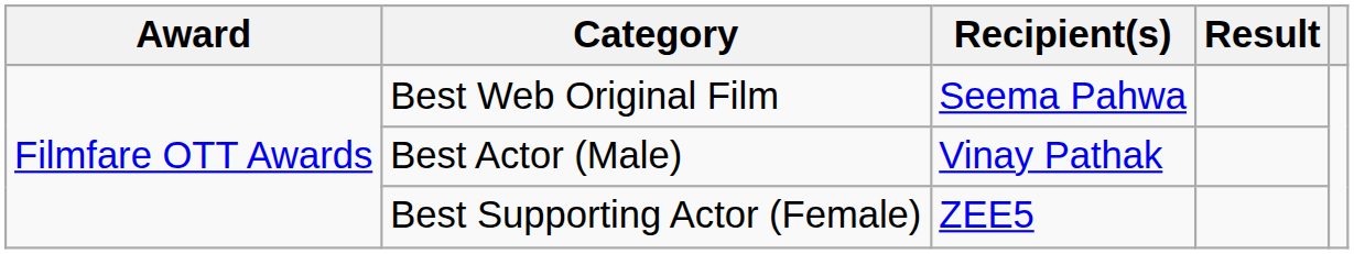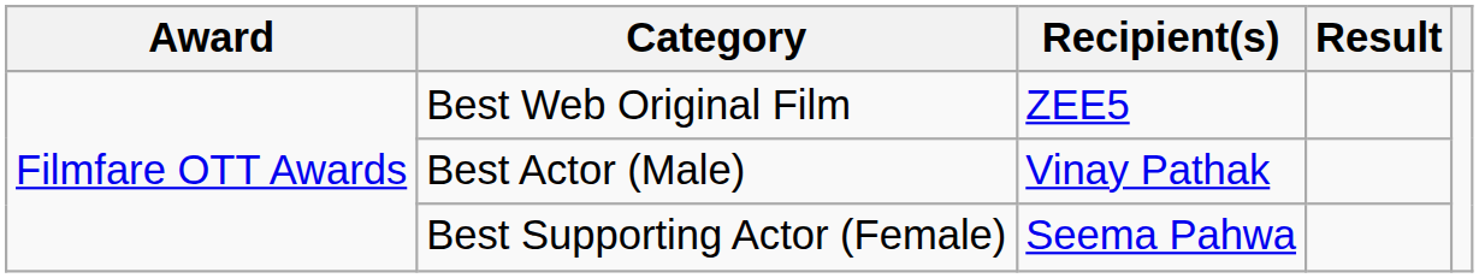Best Web Original Film | Recipient(s): Seema Pahwa -> ZEE5
Best Supporting Actor (Female) | Recipient(s): ZEE5 -> Seema Pahwa
